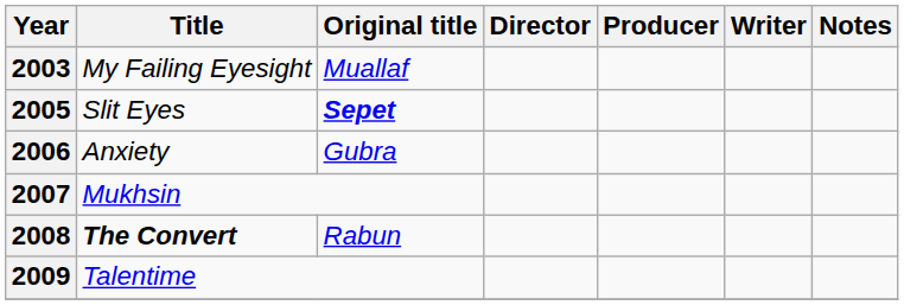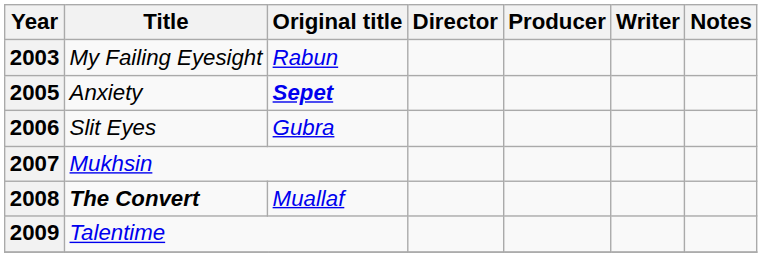2003 | Original title: Muallaf -> Rabun
2005 | Title: Slit Eyes -> Anxiety
2006 | Title: Anxiety -> Slit Eyes
2008 | Original title: Rabun -> Muallaf
